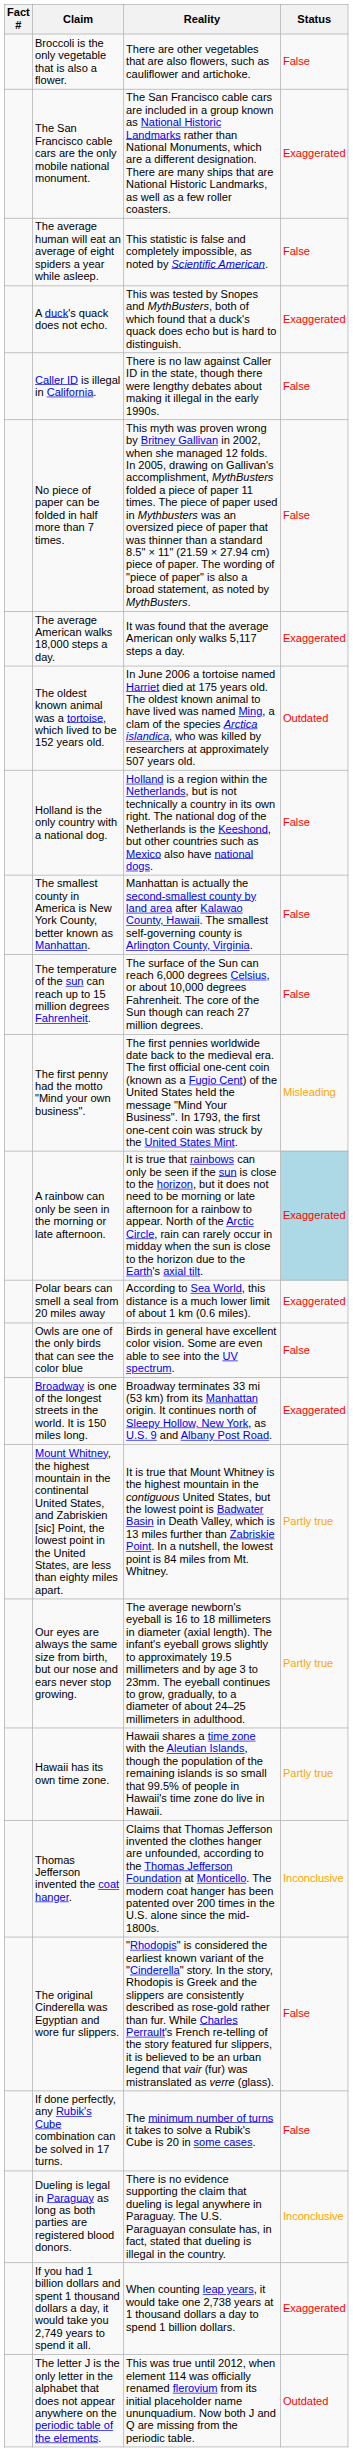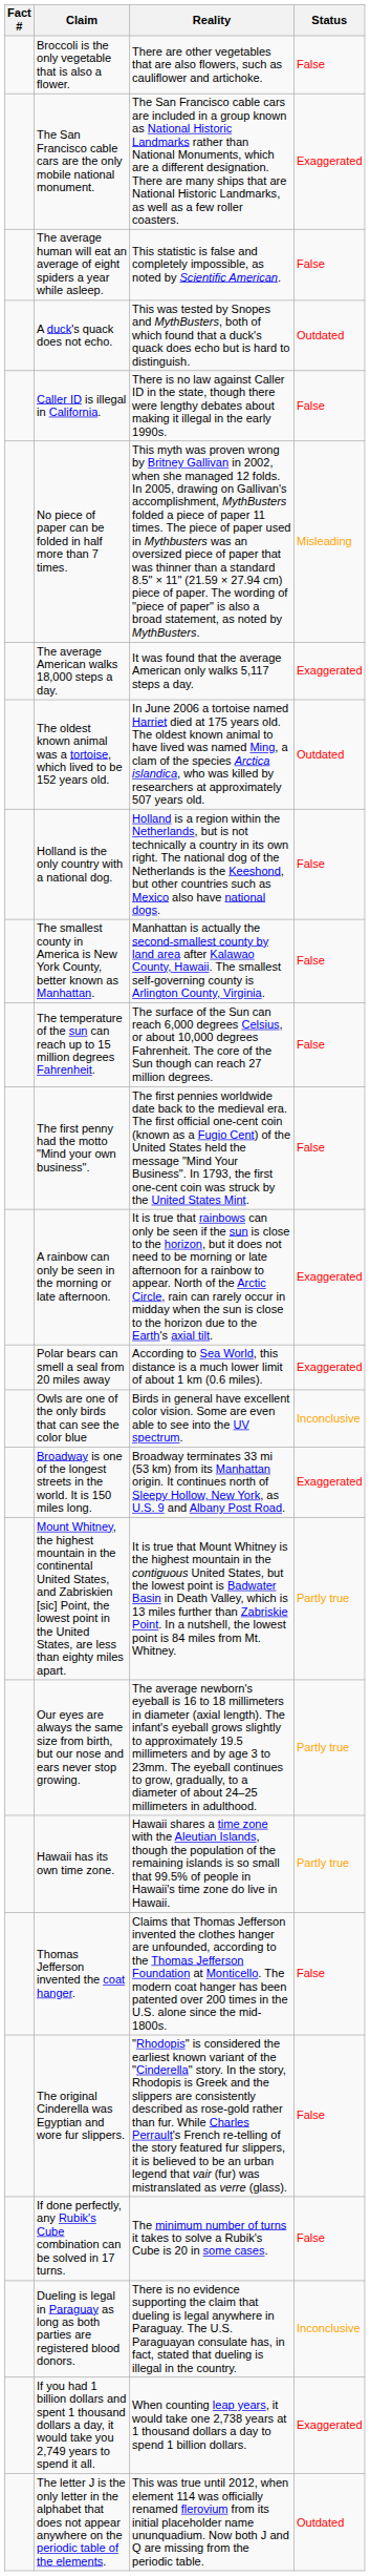A duck's quack does not echo. | Status: Exaggerated -> Outdated
No piece of paper can be folded in half more than 7 times. | Status: False -> Misleading
The first penny had the motto "Mind your own business". | Status: Misleading -> False
A rainbow can only be seen in the morning or late afternoon. | Status: lightblue background -> no background
Owls are one of the only birds that can see the color blue | Status: False -> Inconclusive
Thomas Jefferson invented the coat hanger. | Status: Inconclusive -> False
